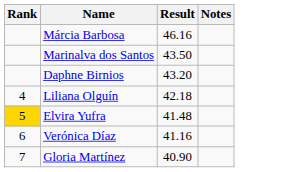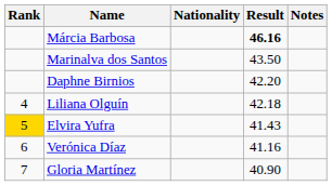+ column: Nationality
Márcia Barbosa | Result: normal -> bold
Daphne Birnios | Result: 43.20 -> 42.20
Elvira Yufra | Result: 41.48 -> 41.43
